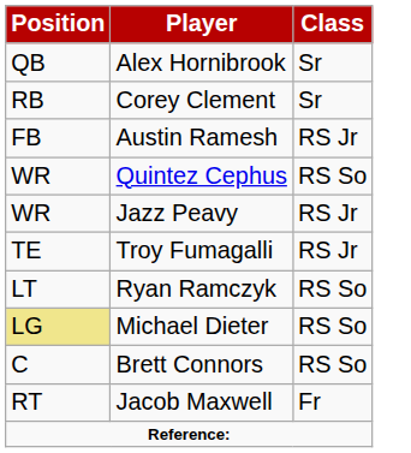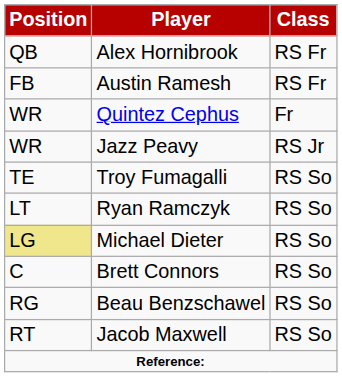Alex Hornibrook | Class: Sr -> RS Fr
- row: RB | Corey Clement | Sr
Austin Ramesh | Class: RS Jr -> RS Fr
Quintez Cephus | Class: RS So -> Fr
Troy Fumagalli | Class: RS Jr -> RS So
+ row: RG | Beau Benzschawel | RS So
Jacob Maxwell | Class: Fr -> RS So
